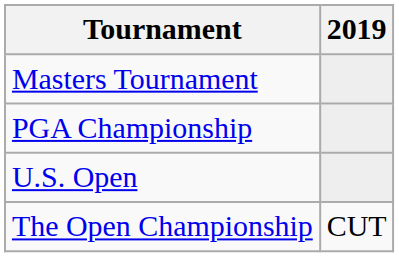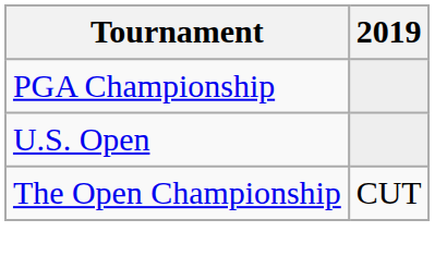- row: Masters Tournament
